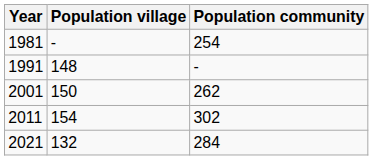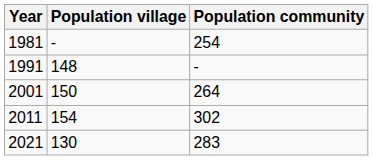2001 | Population community: 262 -> 264
2021 | Population village: 132 -> 130
2021 | Population community: 284 -> 283
